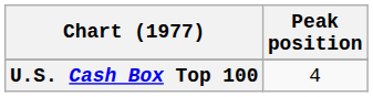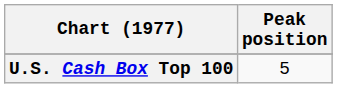U.S. Cash Box Top 100 | Peak position: 4 -> 5
